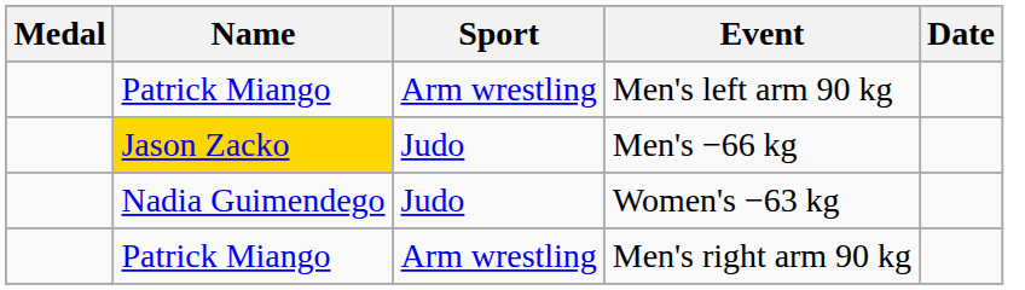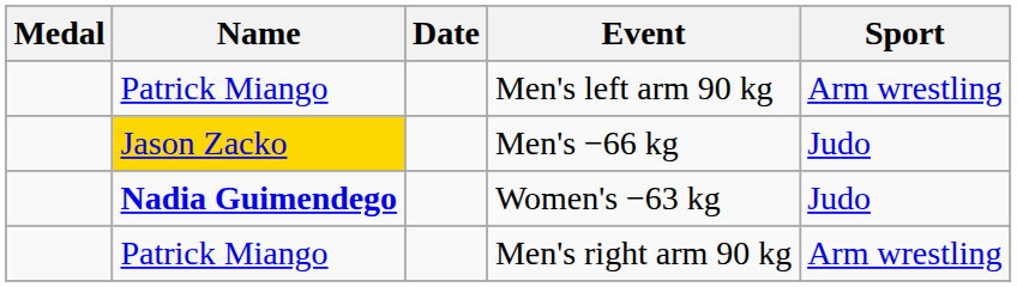columns swapped: Sport <-> Date
Women's −63 kg | Name: normal -> bold
